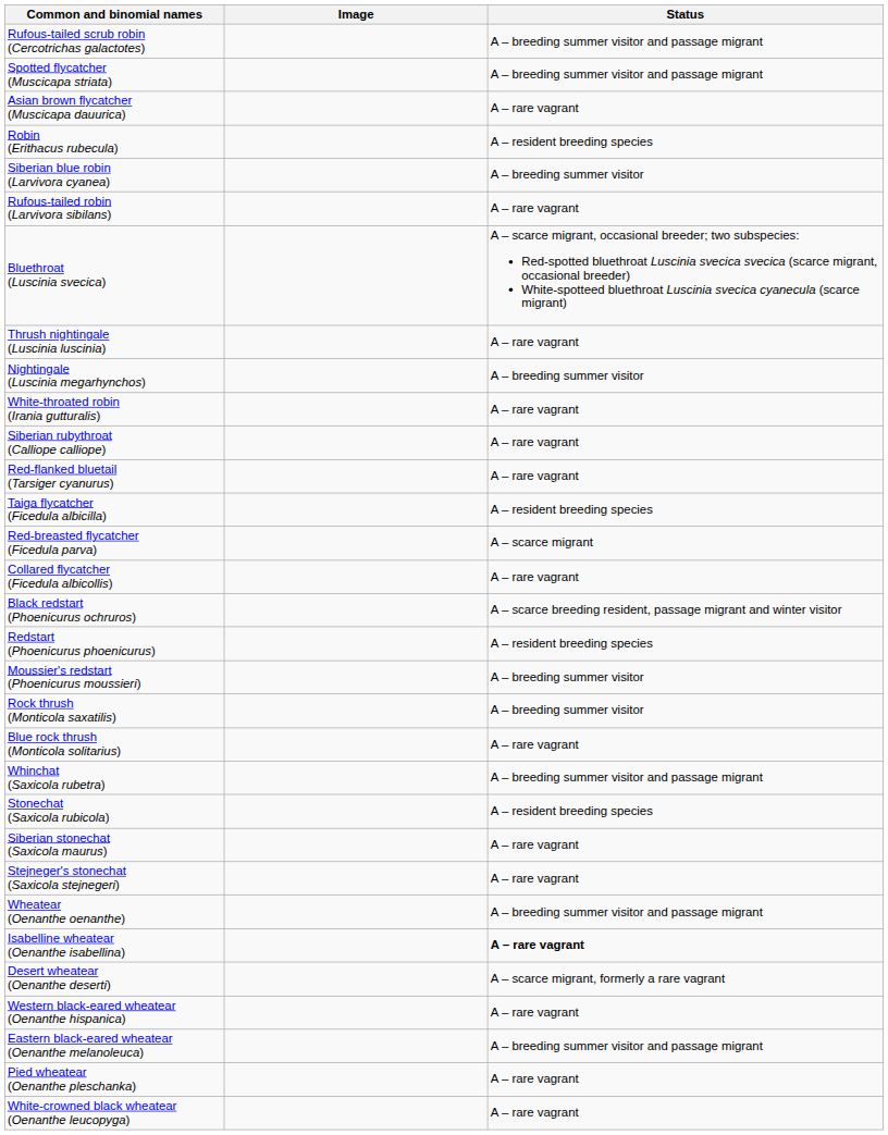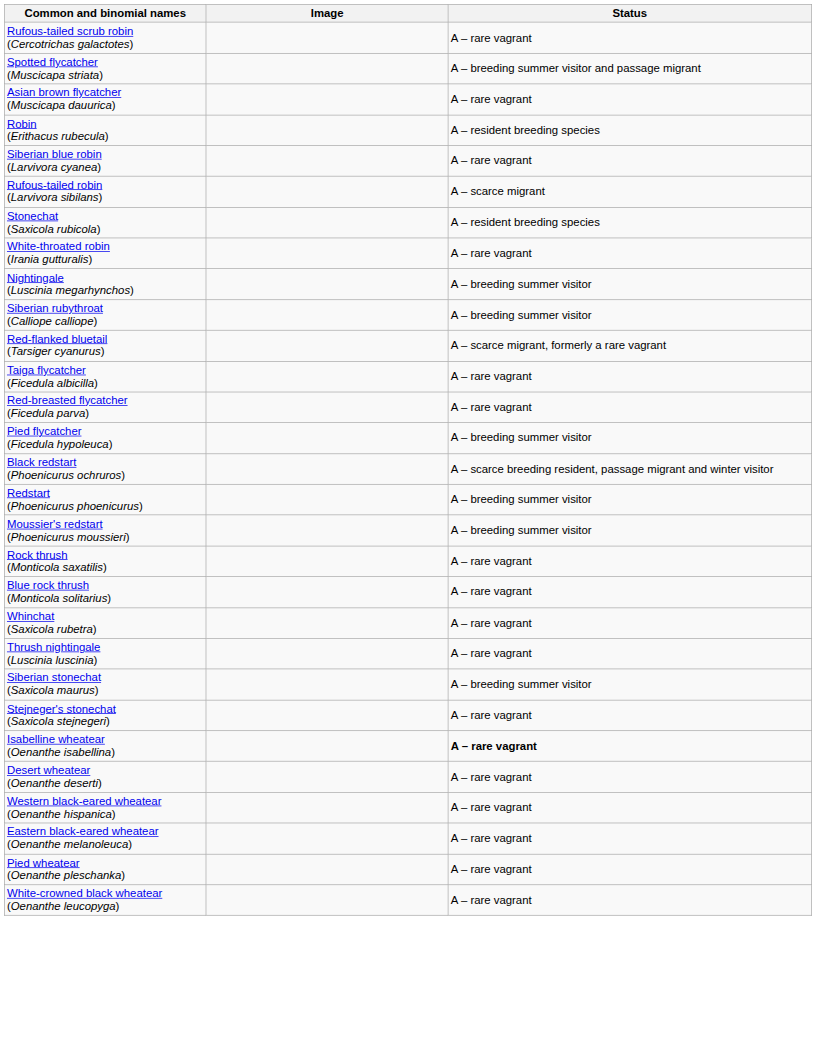Rufous-tailed scrub robin (Cercotrichas galactotes) | Status: A – breeding summer visitor and passage migrant -> A – rare vagrant
Siberian blue robin (Larvivora cyanea) | Status: A – breeding summer visitor -> A – rare vagrant
Rufous-tailed robin (Larvivora sibilans) | Status: A – rare vagrant -> A – scarce migrant
- row: Bluethroat (Luscinia svecica) | A – scarce migrant, occasional breeder; two subspecies: Red-spotted bluethroat Luscinia svecica svecica (scarce migrant, occasional breeder) White-spotteed bluethroat Luscinia svecica cyanecula (scarce migrant)
rows swapped: Thrush nightingale (Luscinia luscinia) <-> Stonechat (Saxicola rubicola)
rows swapped: Nightingale (Luscinia megarhynchos) <-> White-throated robin (Irania gutturalis)
Siberian rubythroat (Calliope calliope) | Status: A – rare vagrant -> A – breeding summer visitor
Red-flanked bluetail (Tarsiger cyanurus) | Status: A – rare vagrant -> A – scarce migrant, formerly a rare vagrant
Taiga flycatcher (Ficedula albicilla) | Status: A – resident breeding species -> A – rare vagrant
Red-breasted flycatcher (Ficedula parva) | Status: A – scarce migrant -> A – rare vagrant
+ row: Pied flycatcher (Ficedula hypoleuca) | A – breeding summer visitor
- row: Collared flycatcher (Ficedula albicollis) | A – rare vagrant
Redstart (Phoenicurus phoenicurus) | Status: A – resident breeding species -> A – breeding summer visitor
Rock thrush (Monticola saxatilis) | Status: A – breeding summer visitor -> A – rare vagrant
Whinchat (Saxicola rubetra) | Status: A – breeding summer visitor and passage migrant -> A – rare vagrant
Siberian stonechat (Saxicola maurus) | Status: A – rare vagrant -> A – breeding summer visitor
- row: Wheatear (Oenanthe oenanthe) | A – breeding summer visitor and passage migrant
Desert wheatear (Oenanthe deserti) | Status: A – scarce migrant, formerly a rare vagrant -> A – rare vagrant
Eastern black-eared wheatear (Oenanthe melanoleuca) | Status: A – breeding summer visitor and passage migrant -> A – rare vagrant
